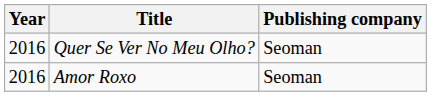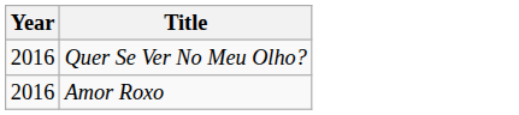- column: Publishing company | Seoman | Seoman
